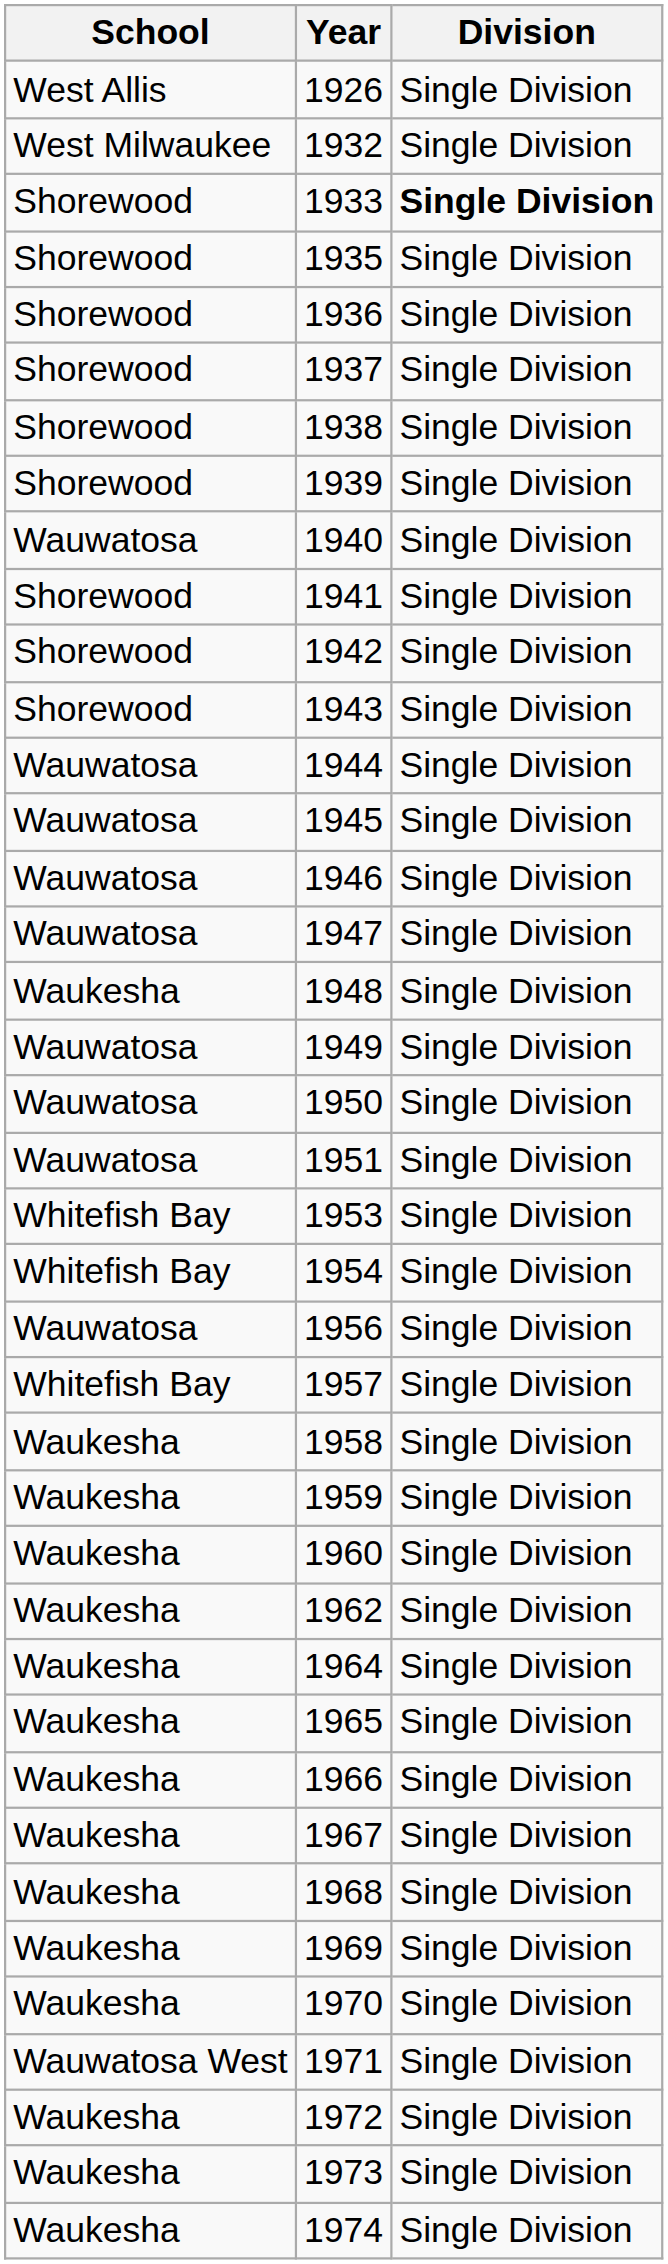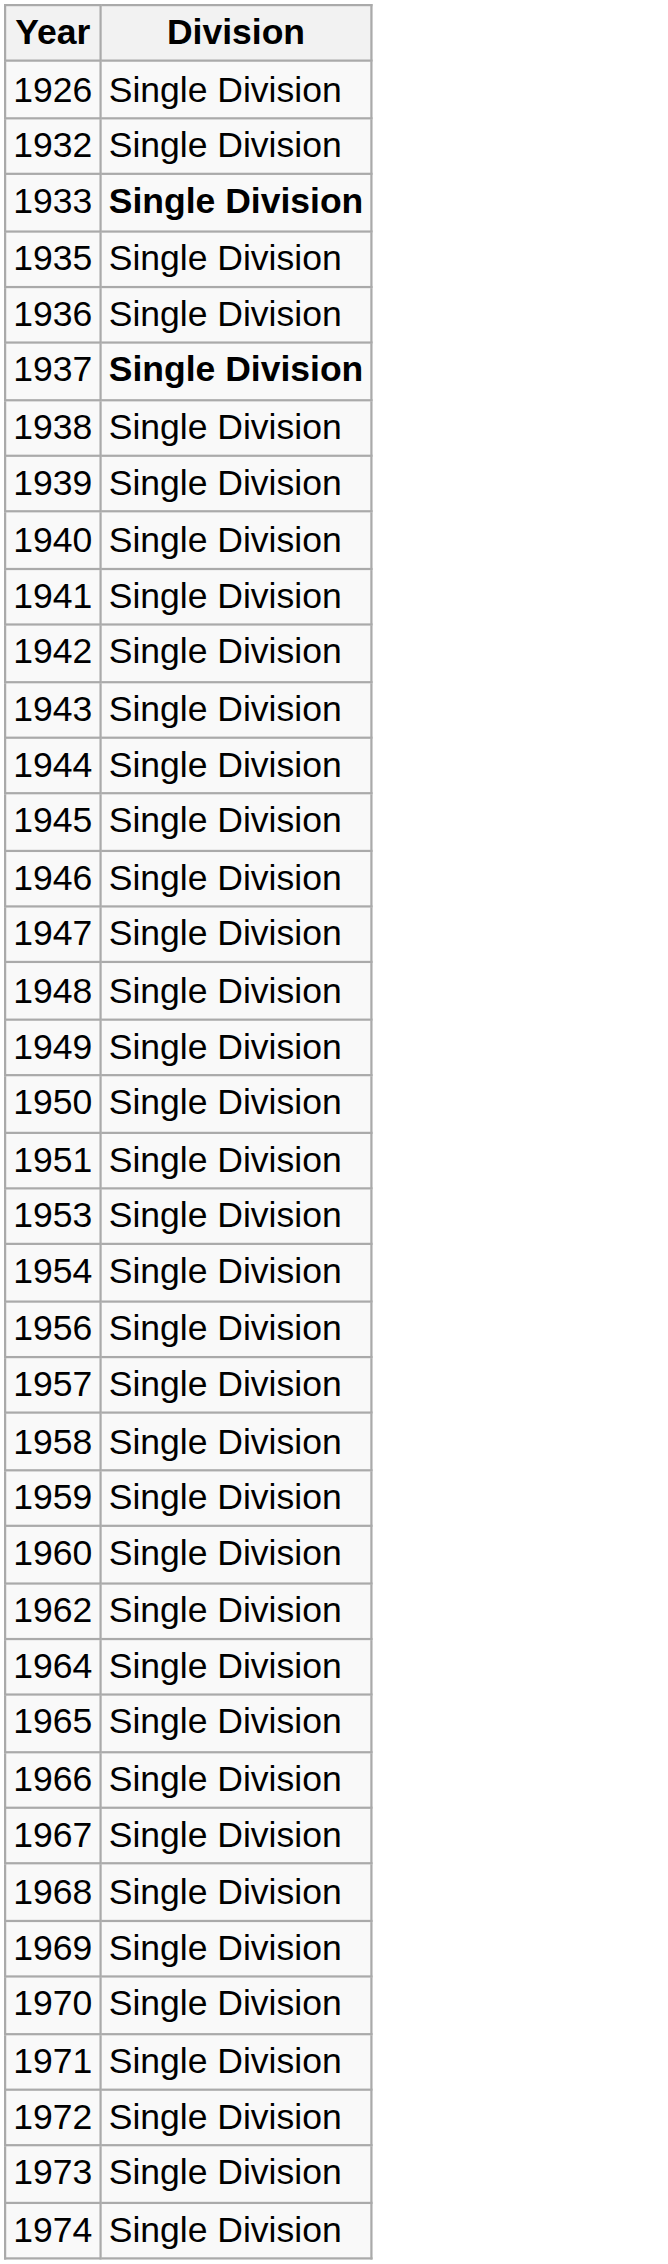- column: School | West Allis | West Milwaukee | Shorewood | Shorewood | Shorewood | Shorewood | Shorewood | Shorewood | Wauwatosa | Shorewood | Shorewood | Shorewood | Wauwatosa | Wauwatosa | Wauwatosa | Wauwatosa | Waukesha | Wauwatosa | Wauwatosa | Wauwatosa | Whitefish Bay | Whitefish Bay | Wauwatosa | Whitefish Bay | Waukesha | Waukesha | Waukesha | Waukesha | Waukesha | Waukesha | Waukesha | Waukesha | Waukesha | Waukesha | Waukesha | Wauwatosa West | Waukesha | Waukesha | Waukesha
1937 | Division: normal -> bold
